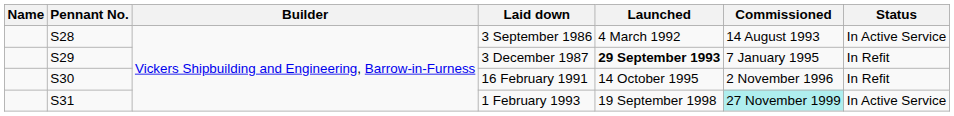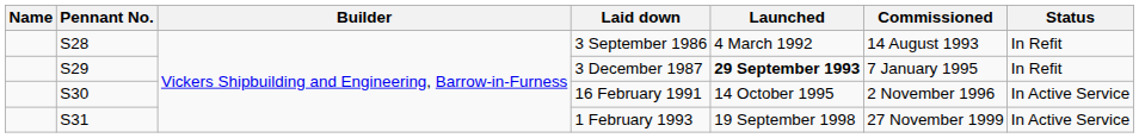3 September 1986 | Status: In Active Service -> In Refit
16 February 1991 | Status: In Refit -> In Active Service
1 February 1993 | Commissioned: paleturquoise background -> no background
